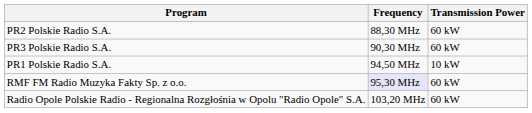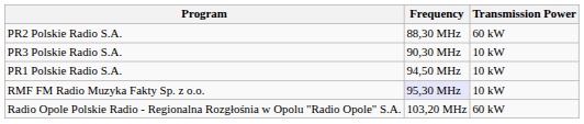PR3 Polskie Radio S.A. | Transmission Power: 60 kW -> 10 kW
RMF FM Radio Muzyka Fakty Sp. z o.o. | Transmission Power: 60 kW -> 10 kW
